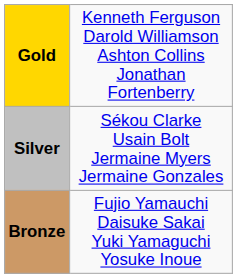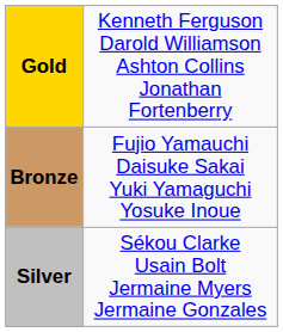rows swapped: Silver <-> Bronze
